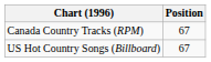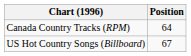Canada Country Tracks (RPM) | Position: 67 -> 64
